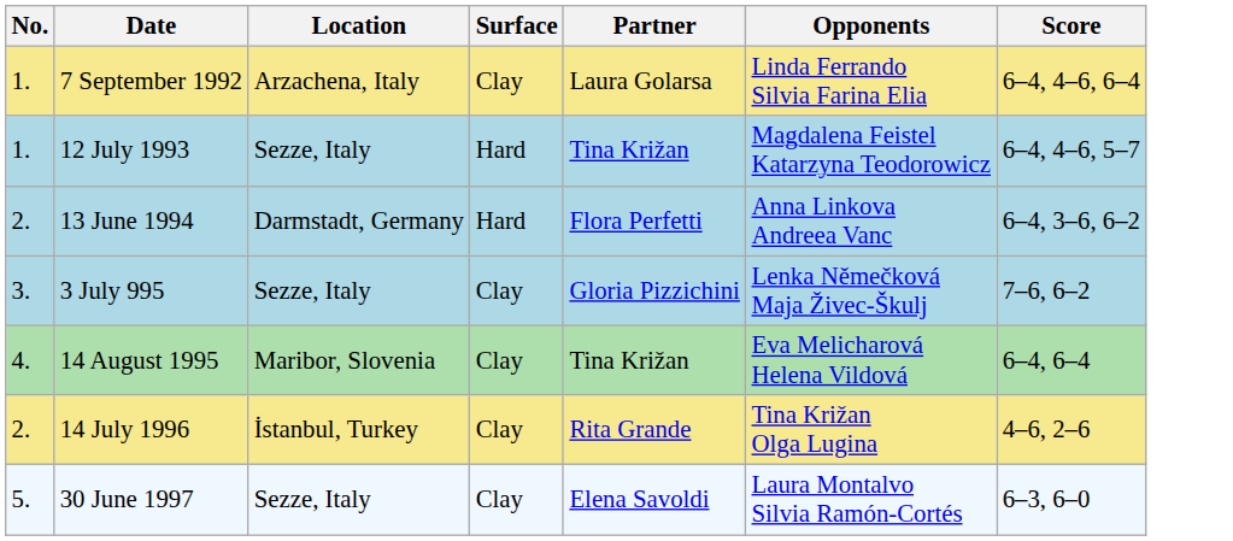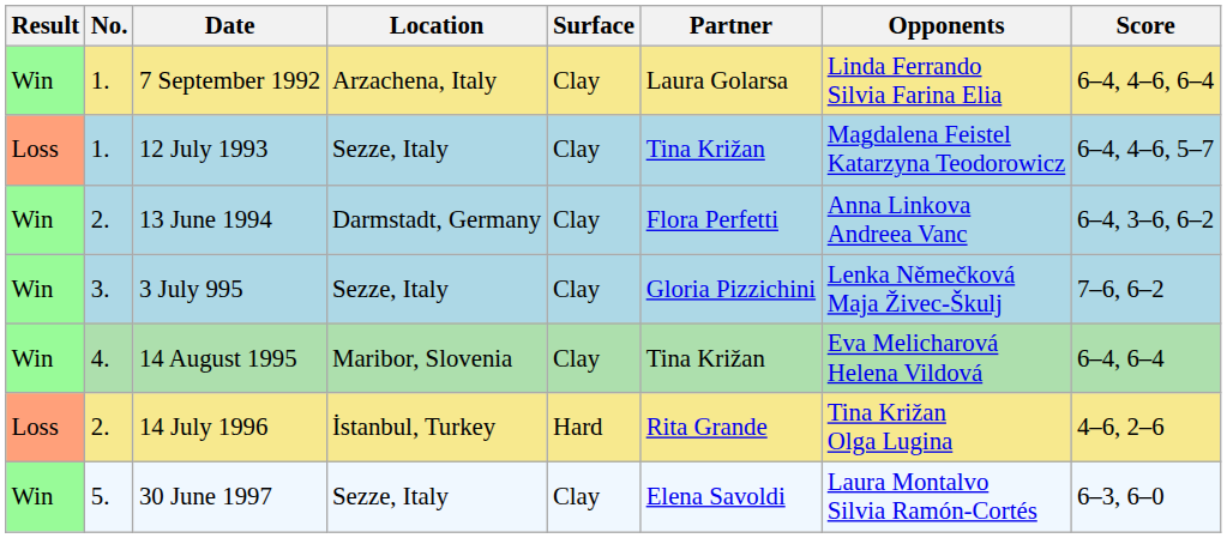+ column: Result | Win | Loss | Win | Win | Win | Loss | Win
12 July 1993 | Surface: Hard -> Clay
13 June 1994 | Surface: Hard -> Clay
14 July 1996 | Surface: Clay -> Hard
